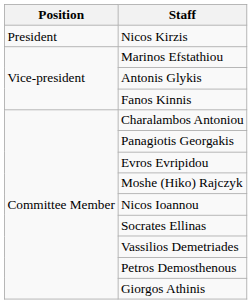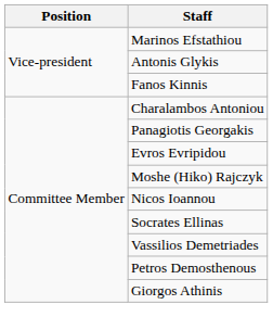- row: President | Nicos Kirzis
